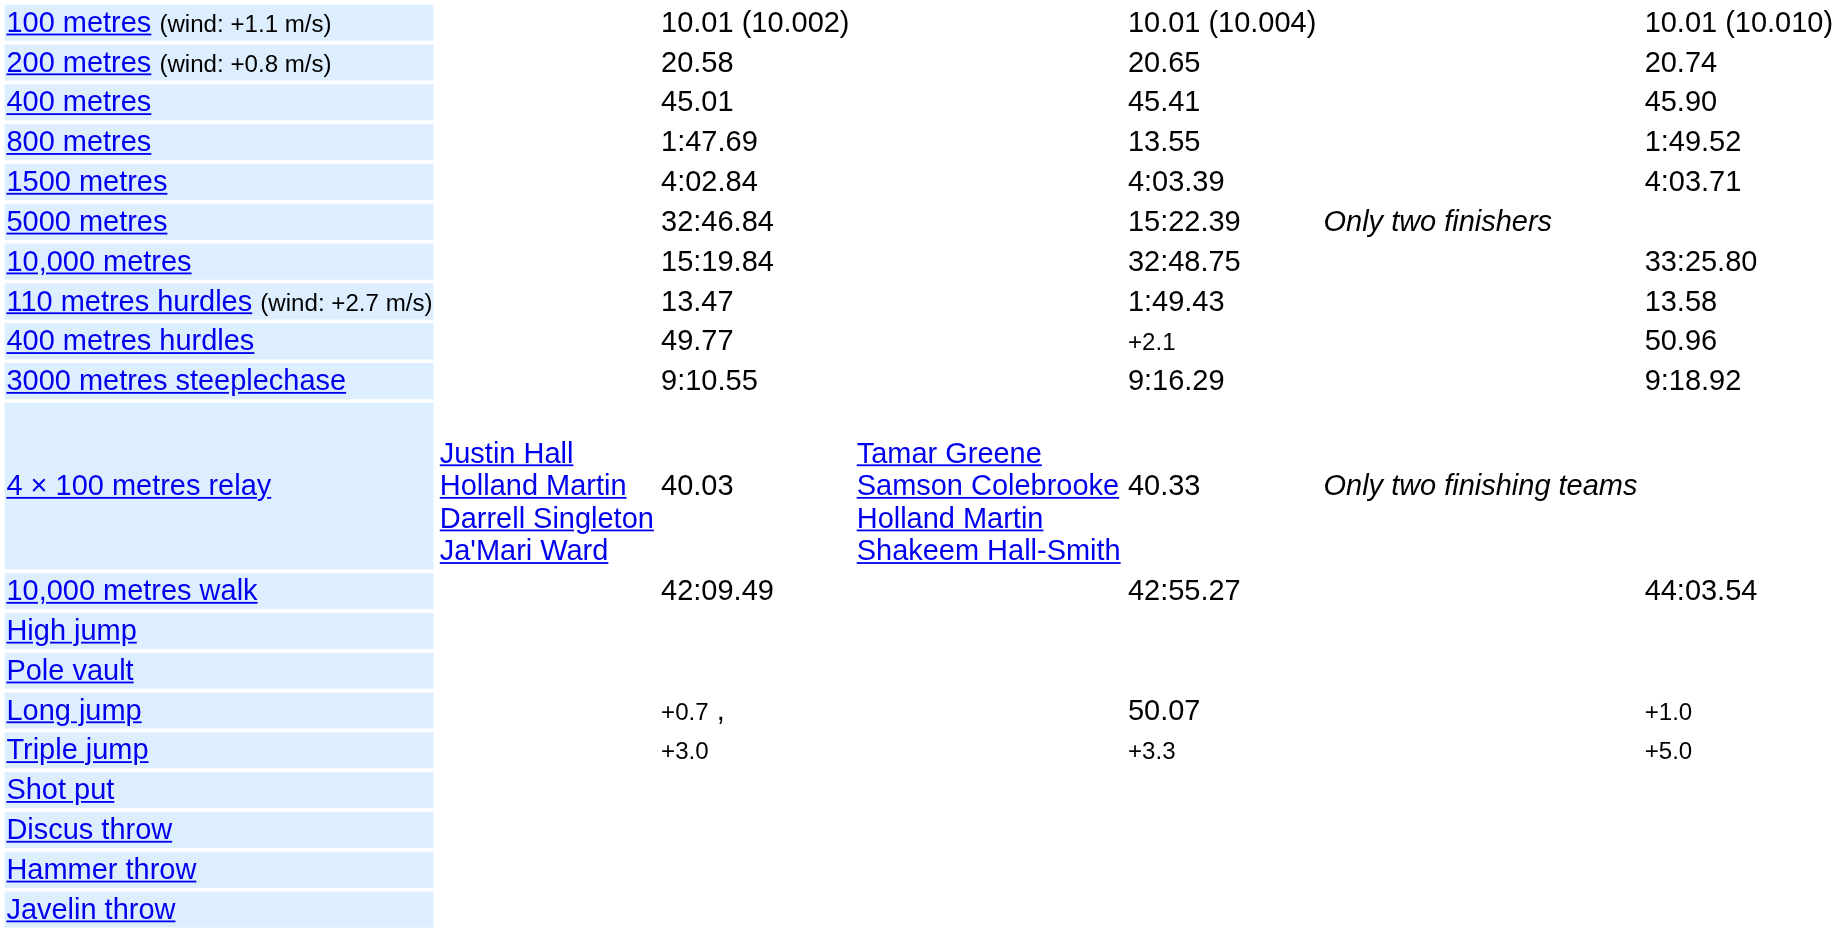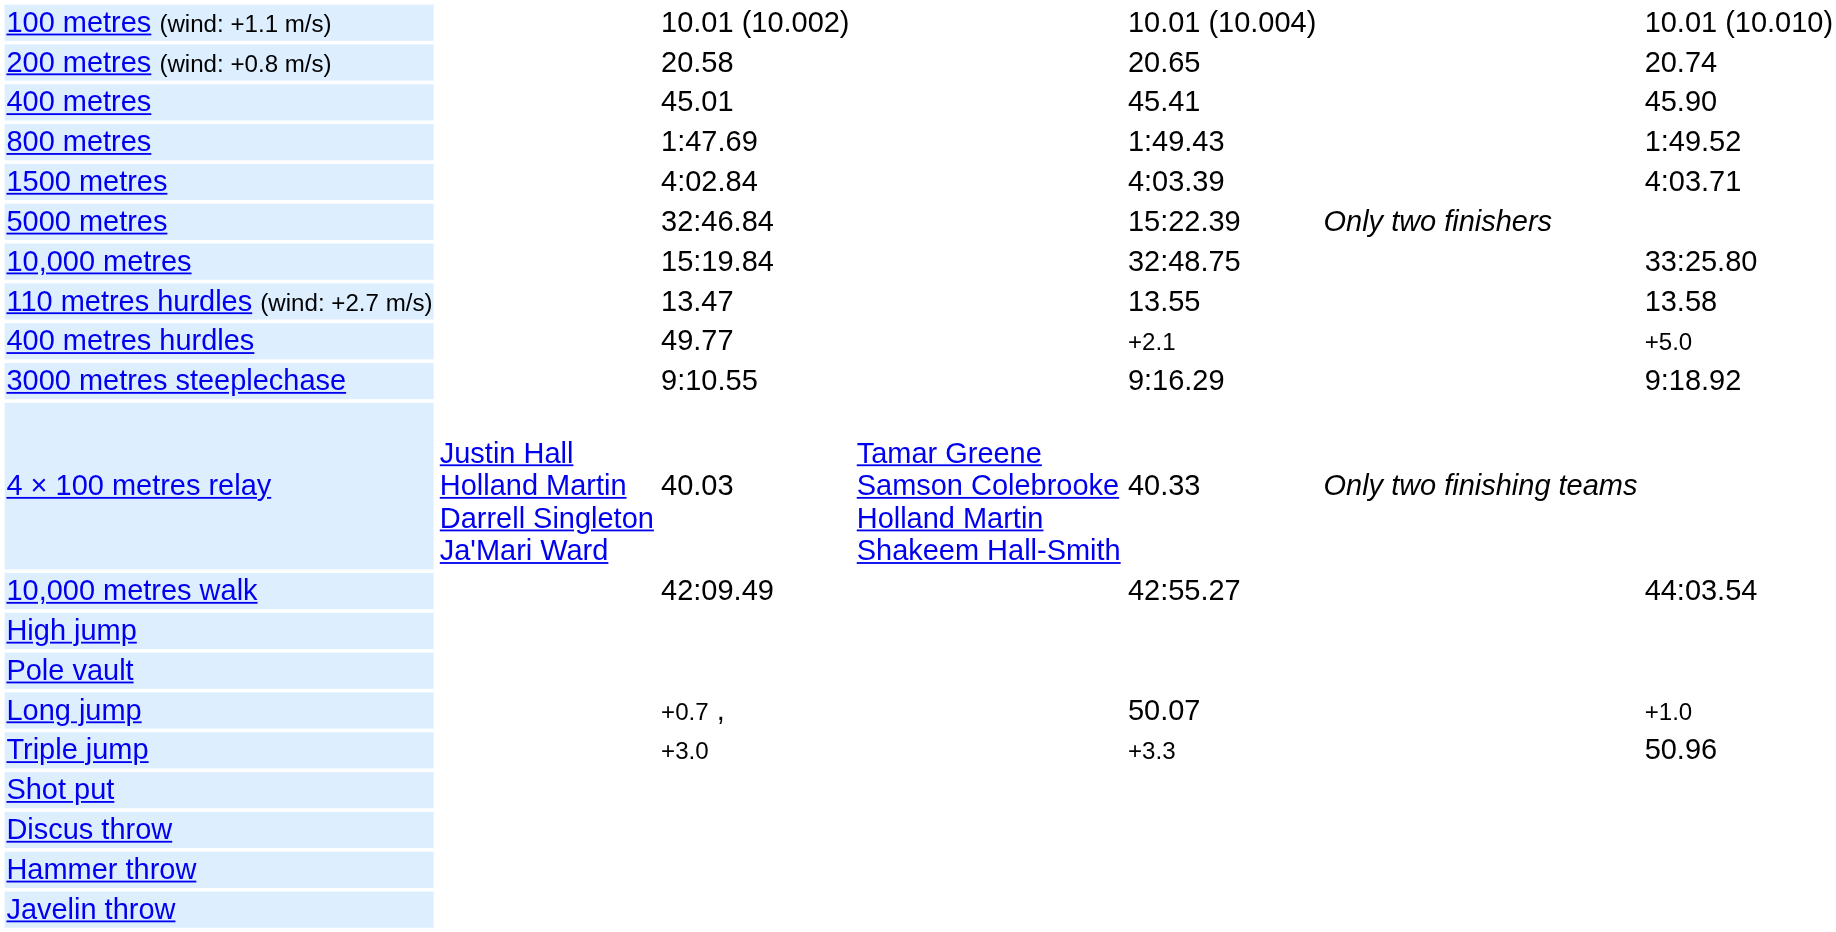800 metres | column 5: 13.55 -> 1:49.43
110 metres hurdles (wind: +2.7 m/s) | column 5: 1:49.43 -> 13.55
400 metres hurdles | column 7: 50.96 -> +5.0
Triple jump | column 7: +5.0 -> 50.96
